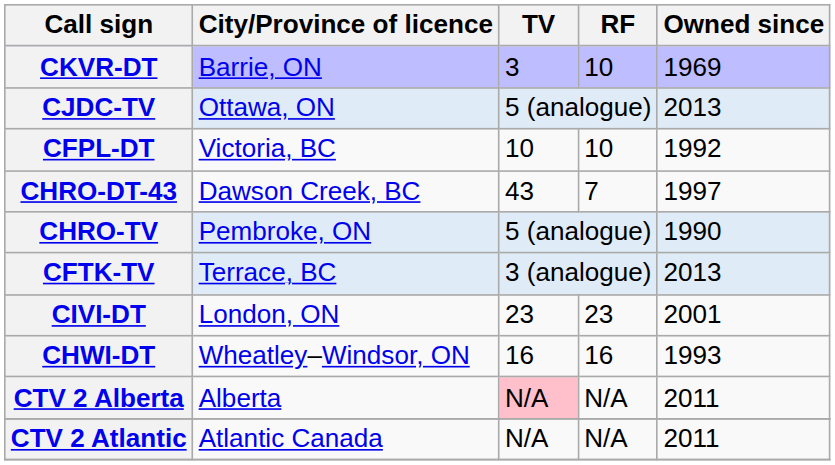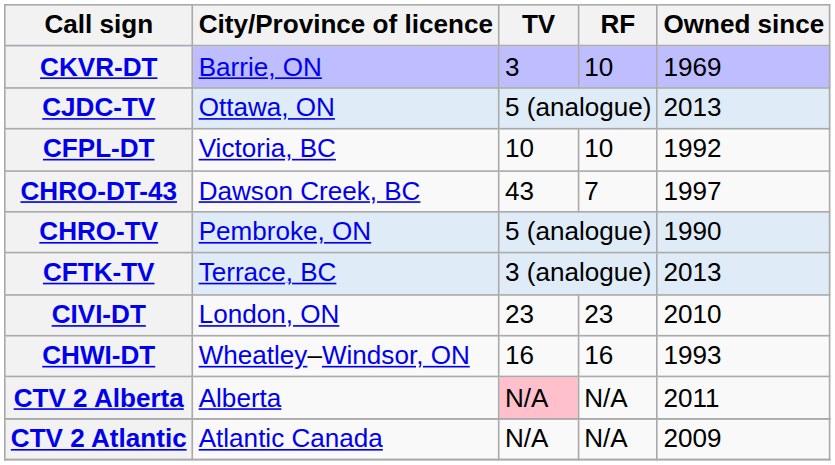CIVI-DT | Owned since: 2001 -> 2010
CTV 2 Atlantic | Owned since: 2011 -> 2009
